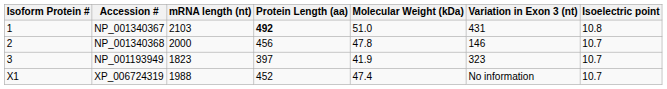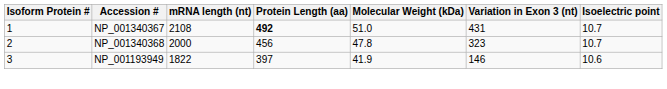NP_001340367 | mRNA length (nt): 2103 -> 2108
NP_001340367 | Isoelectric point: 10.8 -> 10.7
NP_001340368 | Variation in Exon 3 (nt): 146 -> 323
NP_001193949 | mRNA length (nt): 1823 -> 1822
NP_001193949 | Variation in Exon 3 (nt): 323 -> 146
NP_001193949 | Isoelectric point: 10.7 -> 10.6
- row: X1 | XP_006724319 | 1988 | 452 | 47.4 | No information | 10.7
